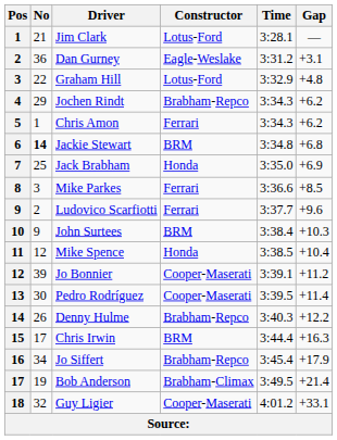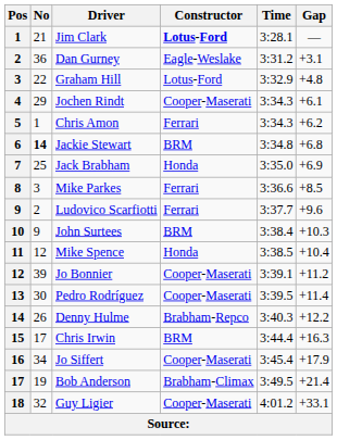Jim Clark | Constructor: normal -> bold
Jochen Rindt | Constructor: Brabham-Repco -> Cooper-Maserati
Jochen Rindt | Gap: +6.2 -> +6.1
Jo Siffert | Constructor: Brabham-Repco -> Cooper-Maserati
